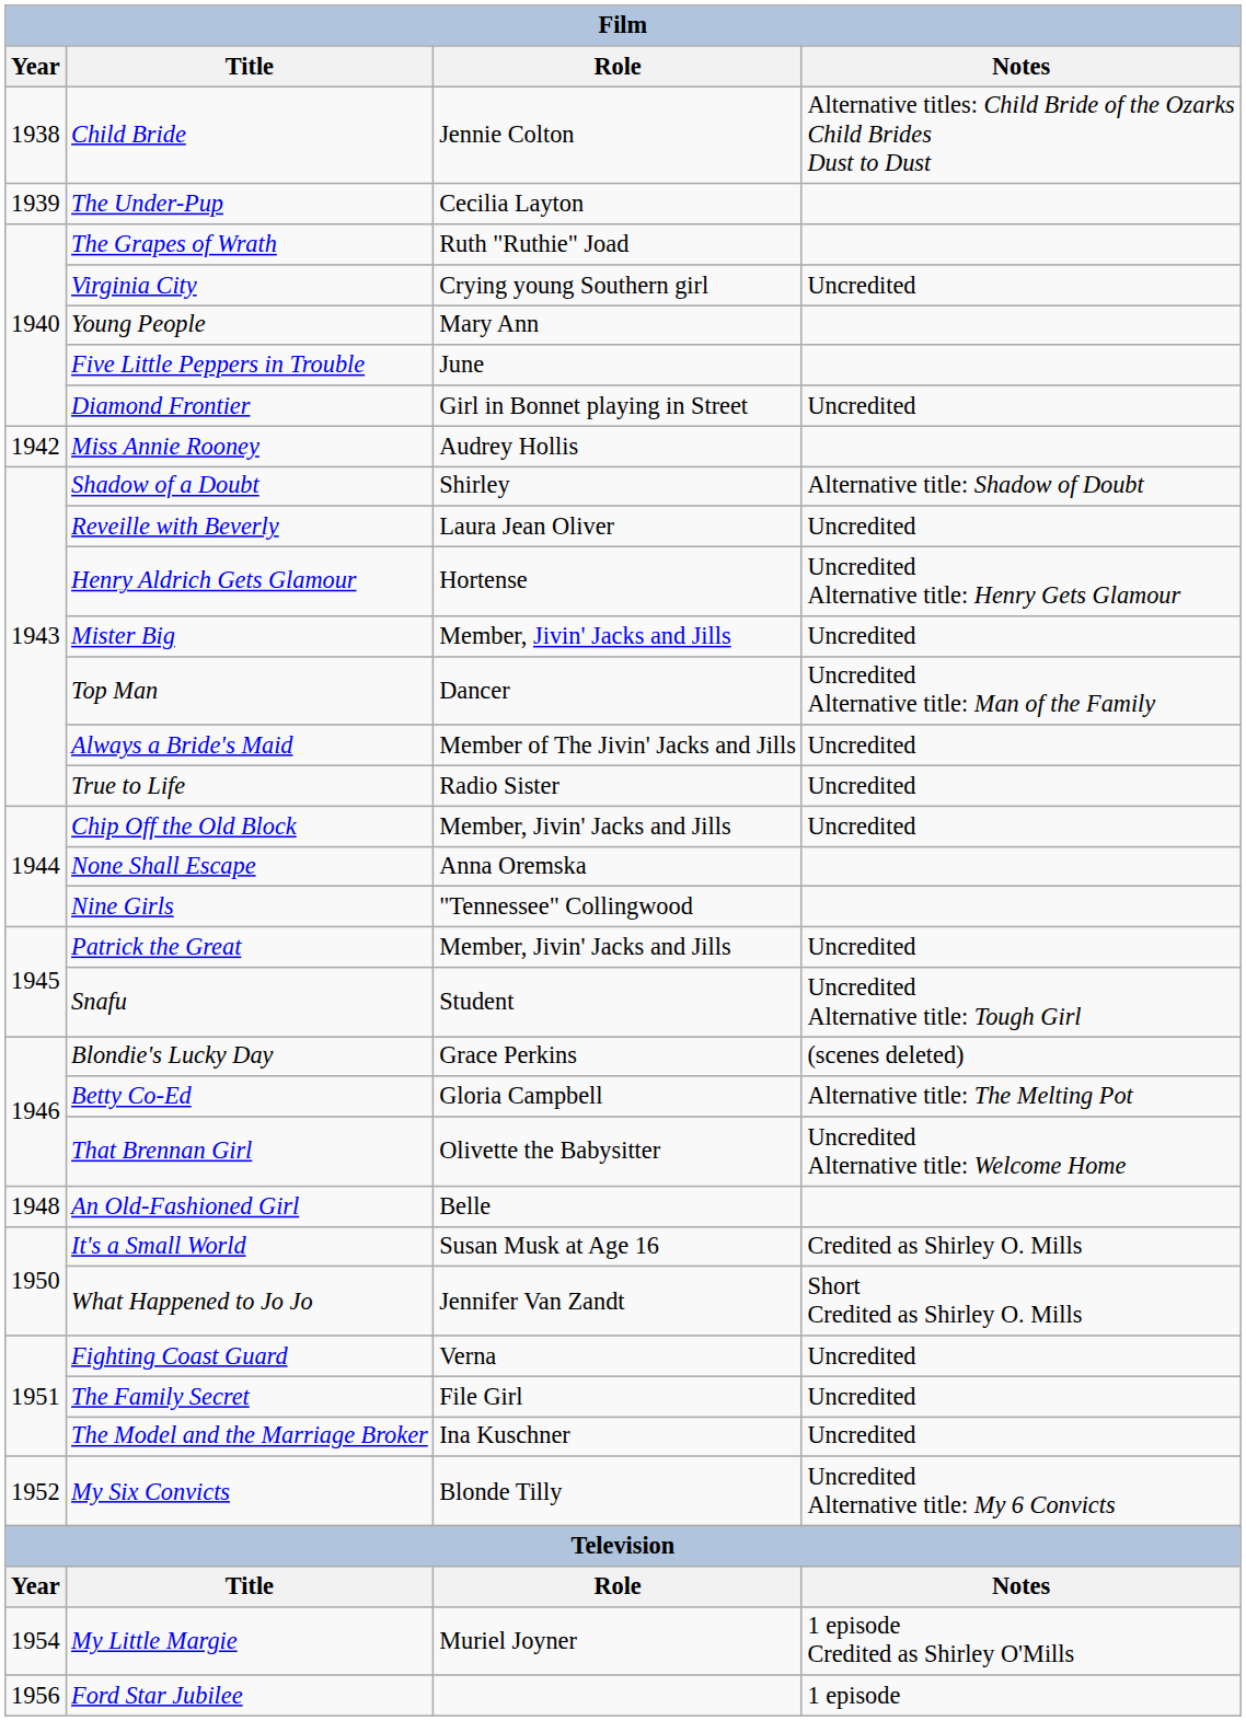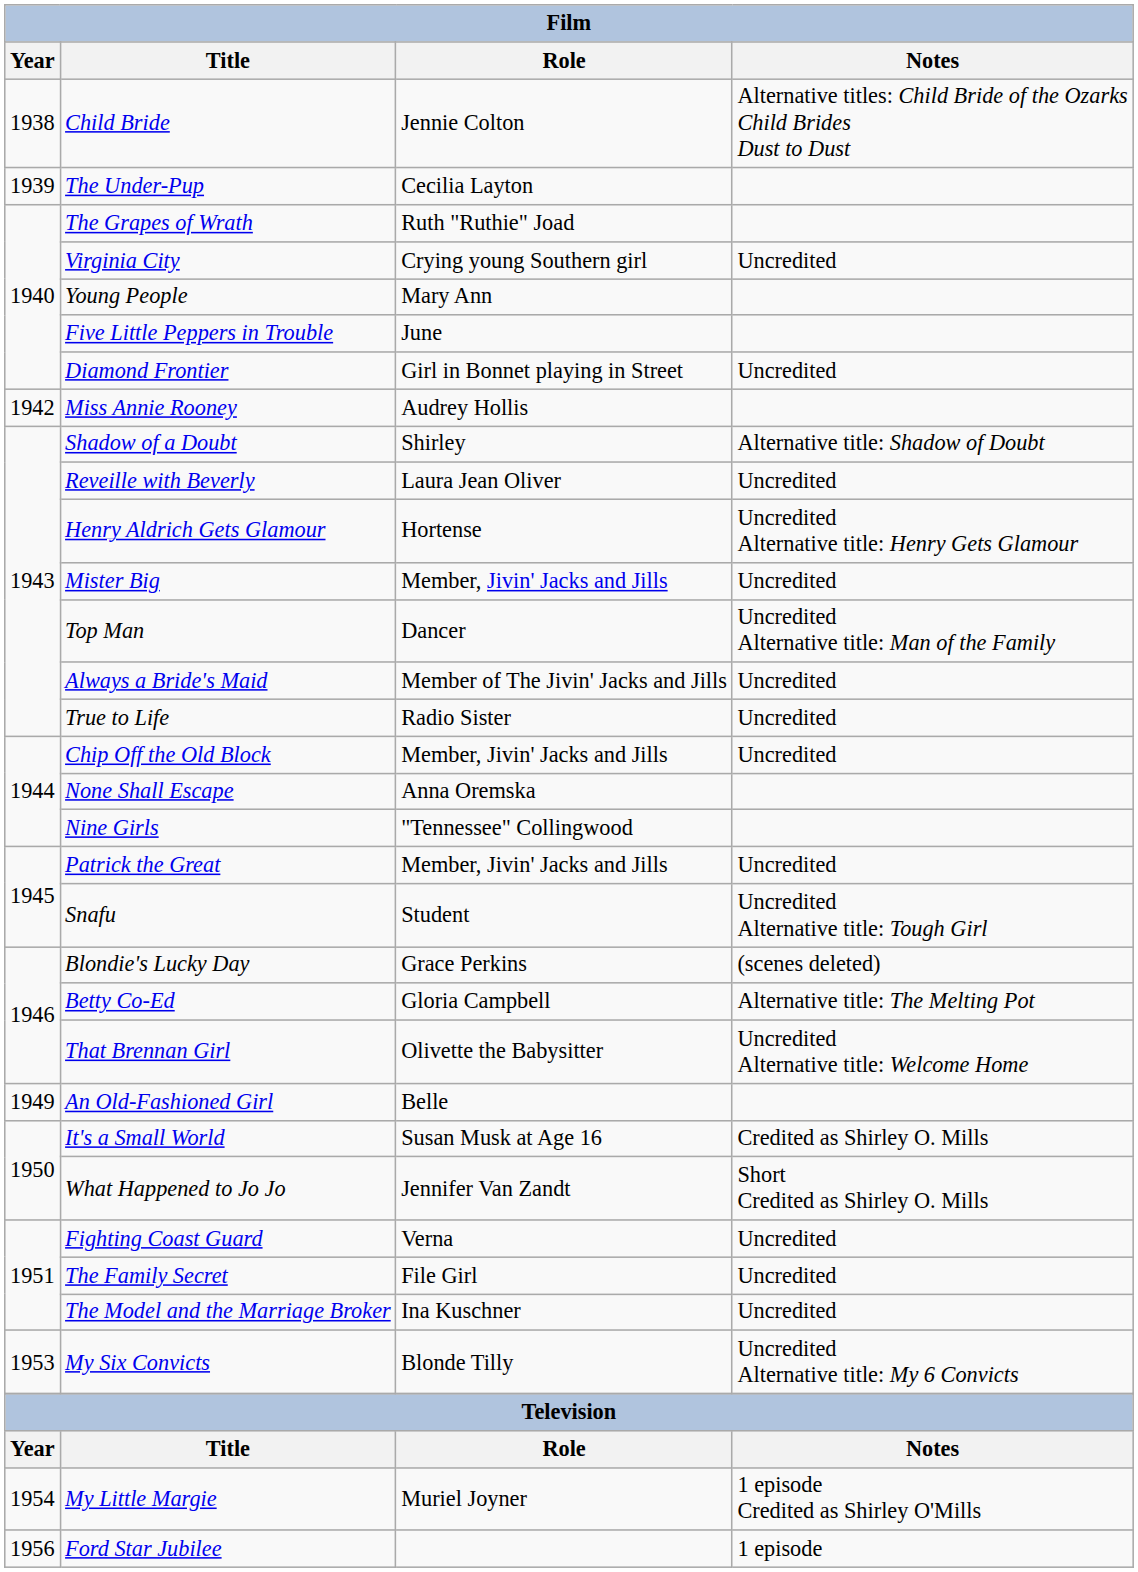An Old-Fashioned Girl | Year: 1948 -> 1949
My Six Convicts | Year: 1952 -> 1953
